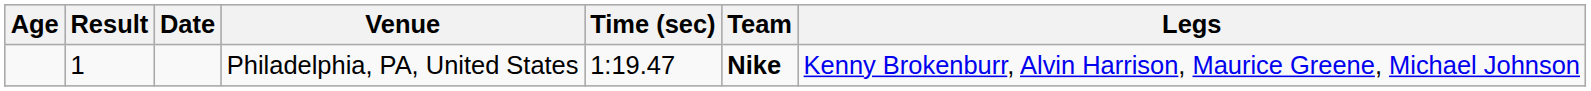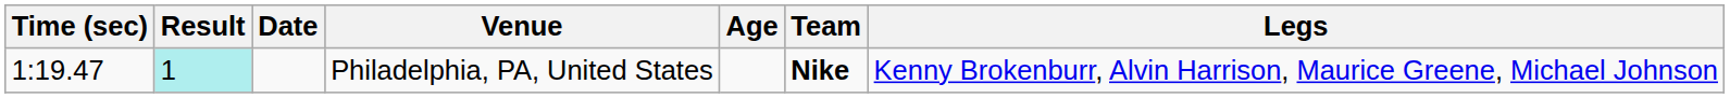columns swapped: Time (sec) <-> Age
Philadelphia, PA, United States | Result: no background -> paleturquoise background
